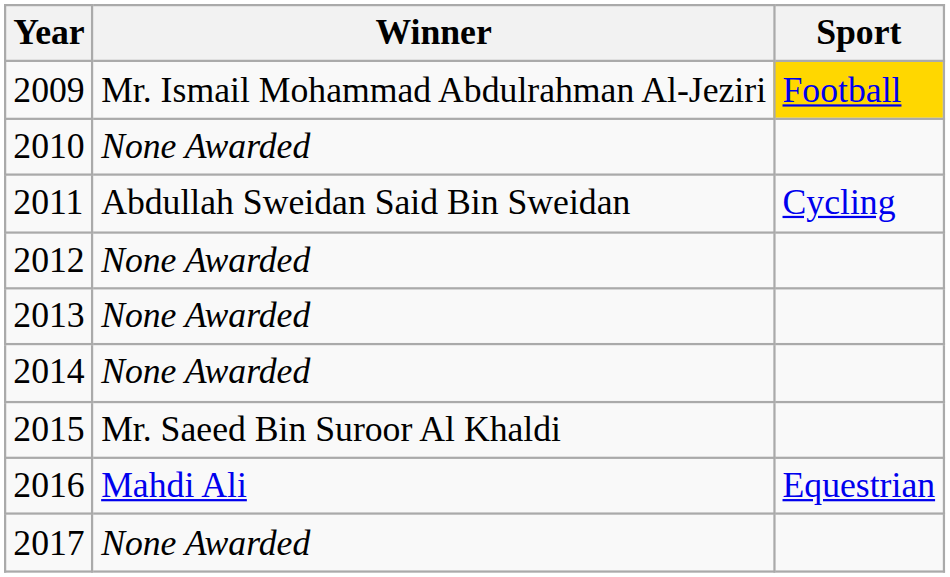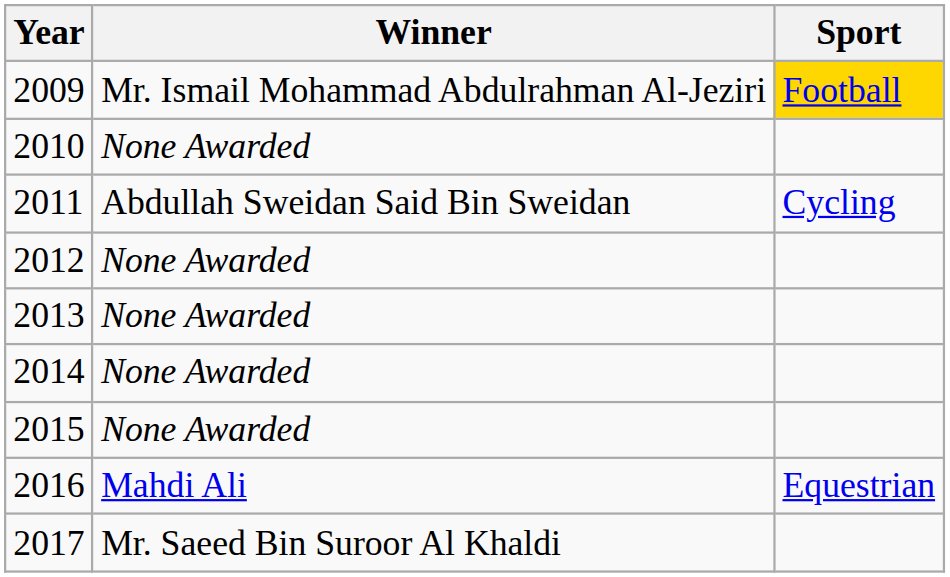2015 | Winner: Mr. Saeed Bin Suroor Al Khaldi -> None Awarded
2017 | Winner: None Awarded -> Mr. Saeed Bin Suroor Al Khaldi
